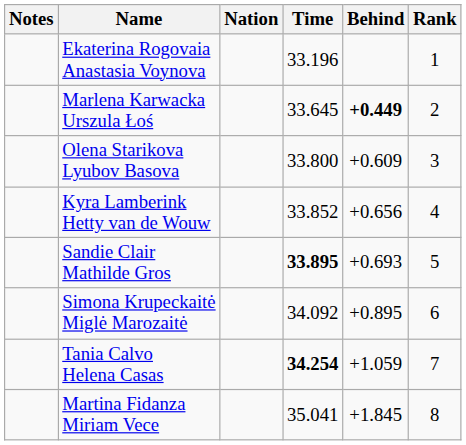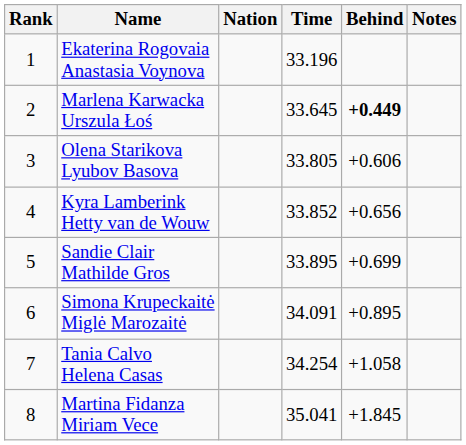columns swapped: Rank <-> Notes
Olena Starikova Lyubov Basova | Time: 33.800 -> 33.805
Olena Starikova Lyubov Basova | Behind: +0.609 -> +0.606
Sandie Clair Mathilde Gros | Time: bold -> normal
Sandie Clair Mathilde Gros | Behind: +0.693 -> +0.699
Simona Krupeckaitė Miglė Marozaitė | Time: 34.092 -> 34.091
Tania Calvo Helena Casas | Time: bold -> normal
Tania Calvo Helena Casas | Behind: +1.059 -> +1.058
